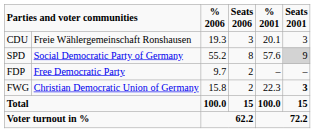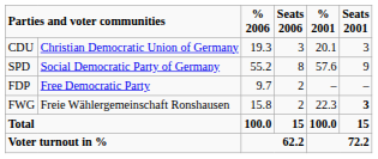CDU | column 2: Freie Wählergemeinschaft Ronshausen -> Christian Democratic Union of Germany
SPD | Seats 2001: lightgrey background -> no background
FWG | column 2: Christian Democratic Union of Germany -> Freie Wählergemeinschaft Ronshausen
